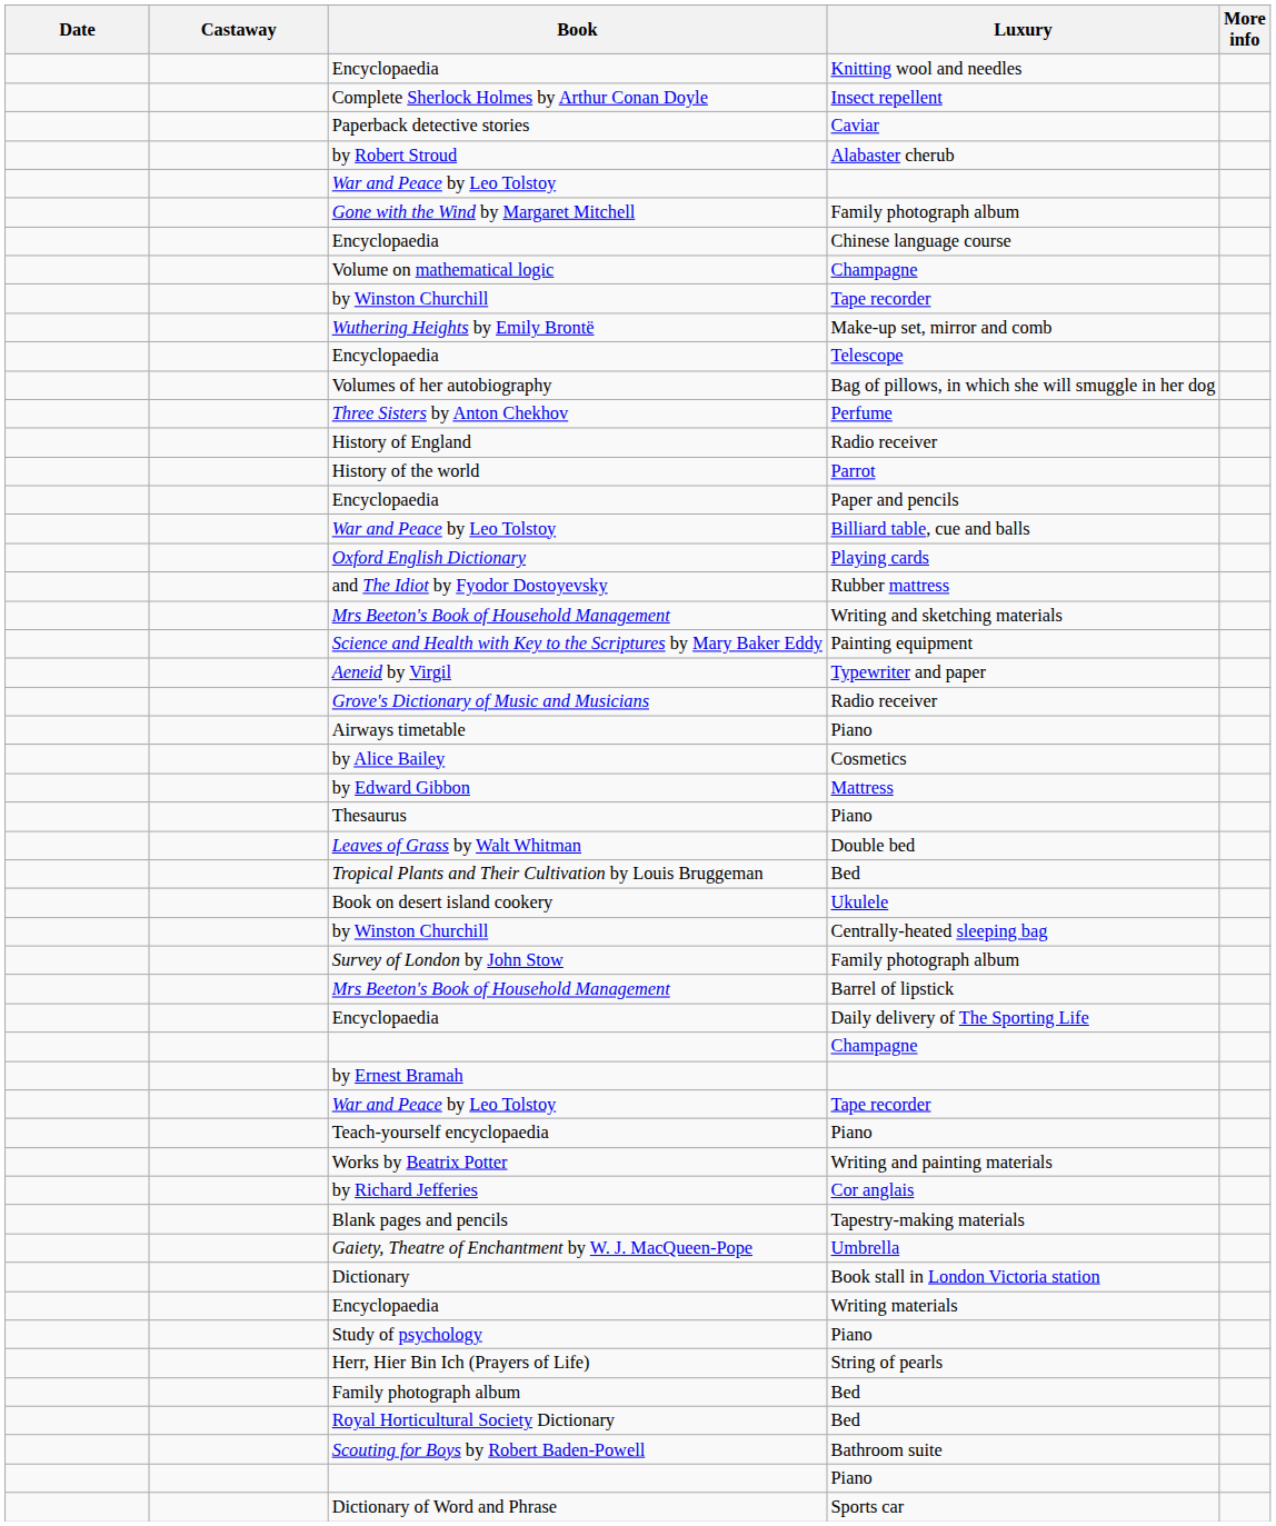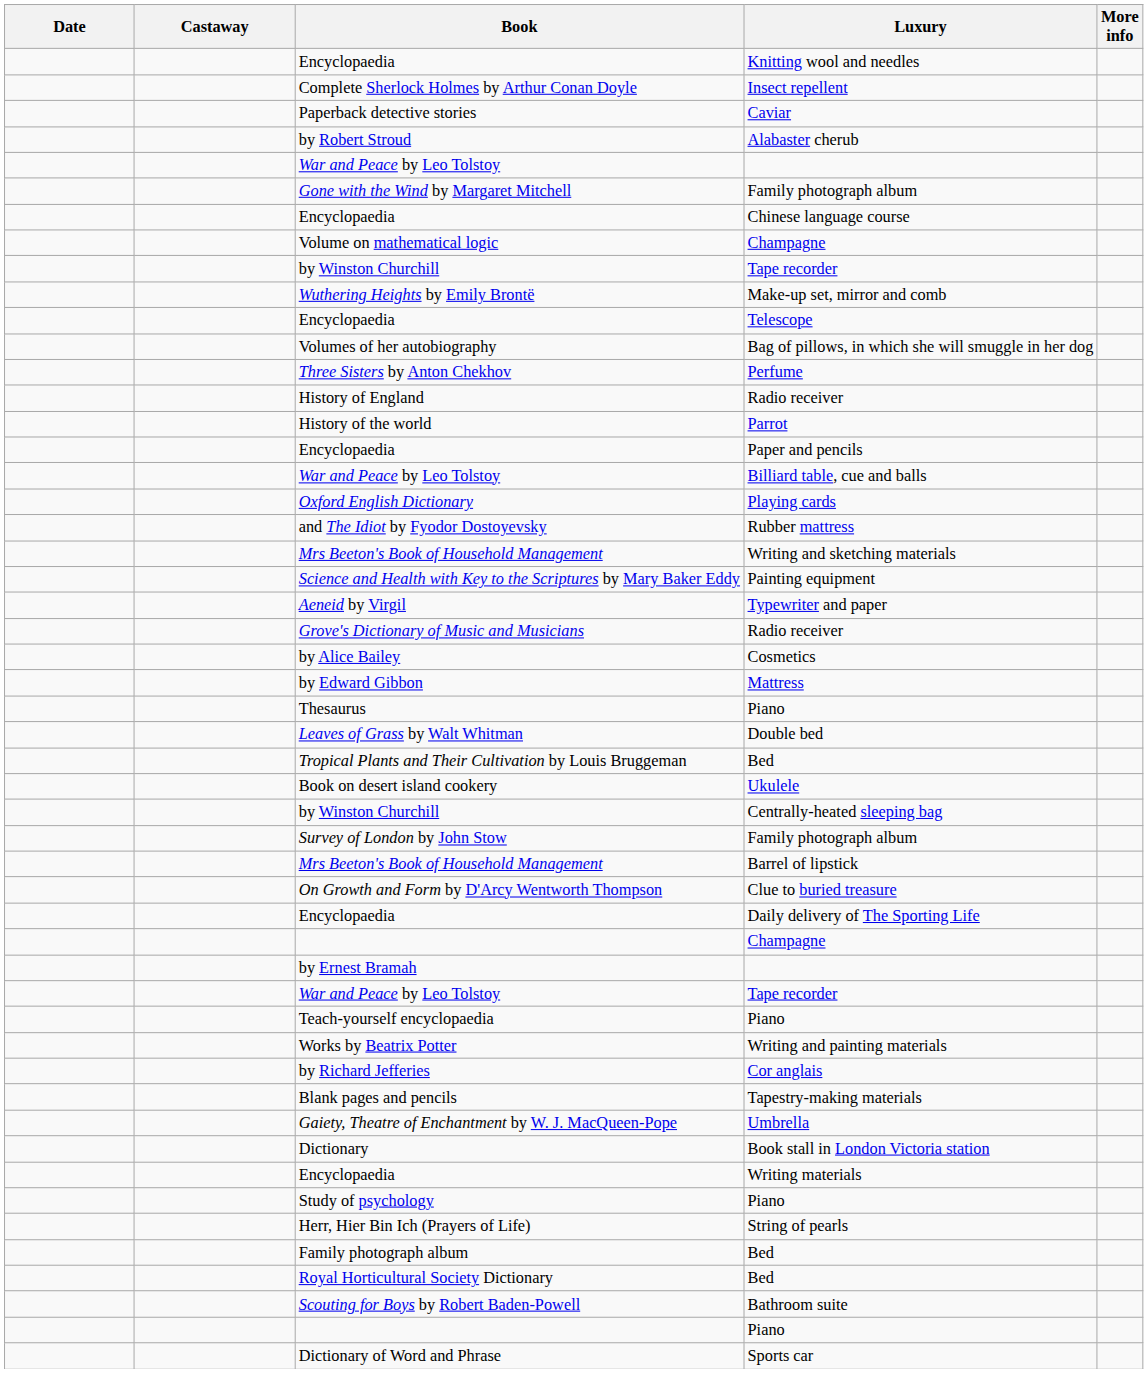- row: Airways timetable | Piano
+ row: On Growth and Form by D'Arcy Wentworth Thompson | Clue to buried treasure
